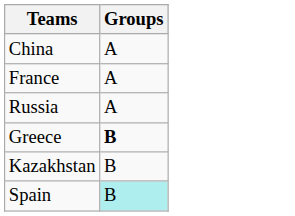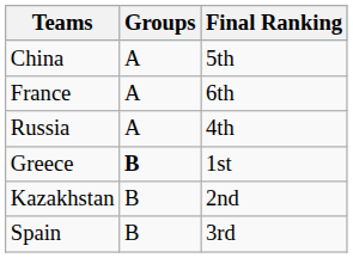+ column: Final Ranking | 5th | 6th | 4th | 1st | 2nd | 3rd
Spain | Groups: paleturquoise background -> no background
